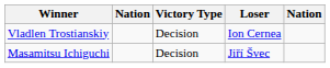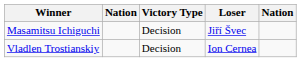rows swapped: Masamitsu Ichiguchi <-> Vladlen Trostianskiy
